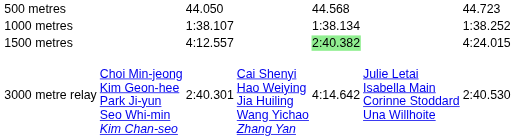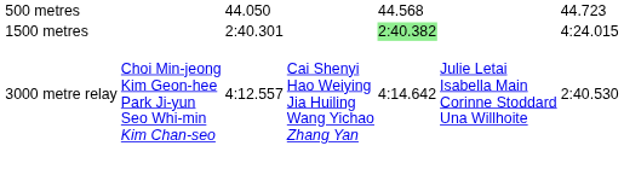- row: 1000 metres | 1:38.107 | 1:38.134 | 1:38.252
1500 metres | column 3: 4:12.557 -> 2:40.301
3000 metre relay | column 3: 2:40.301 -> 4:12.557
